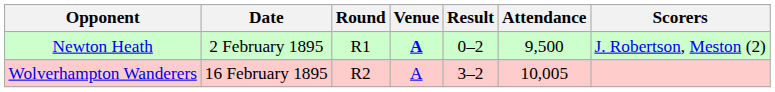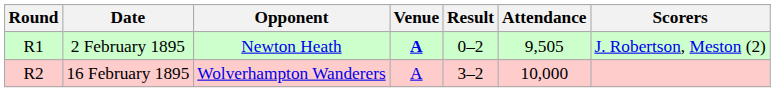columns swapped: Round <-> Opponent
2 February 1895 | Attendance: 9,500 -> 9,505
16 February 1895 | Attendance: 10,005 -> 10,000
